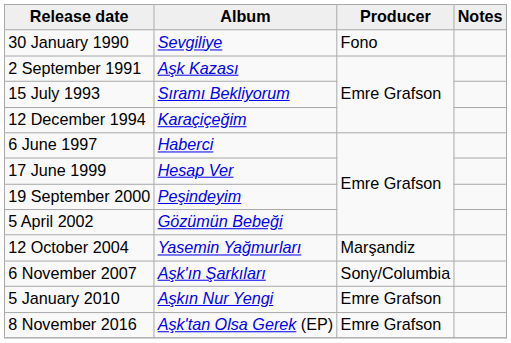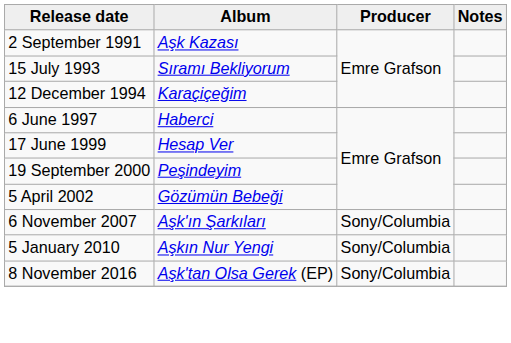- row: 30 January 1990 | Sevgiliye | Fono
- row: 12 October 2004 | Yasemin Yağmurları | Marşandiz
5 January 2010 | Producer: Emre Grafson -> Sony/Columbia
8 November 2016 | Producer: Emre Grafson -> Sony/Columbia
